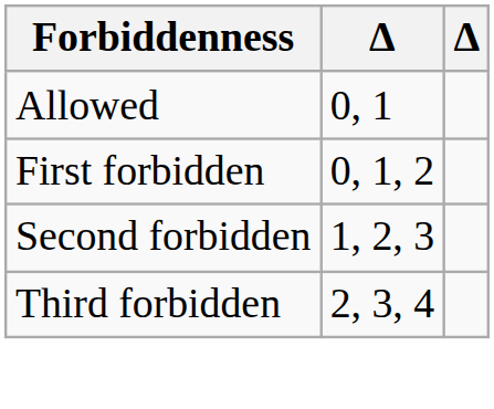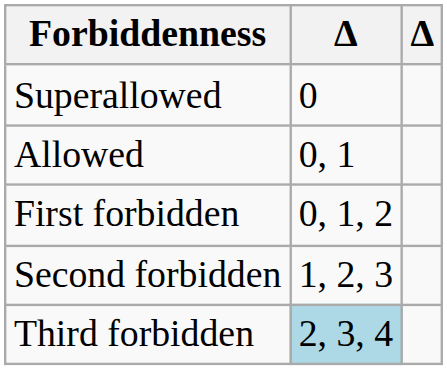+ row: Superallowed | 0
Third forbidden | column 2: no background -> lightblue background
